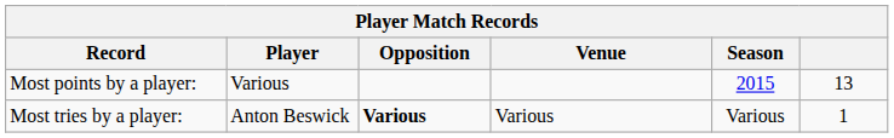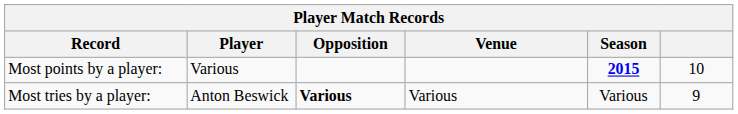Most points by a player: | Season: normal -> bold
Most points by a player: | column 6: 13 -> 10
Most tries by a player: | column 6: 1 -> 9
